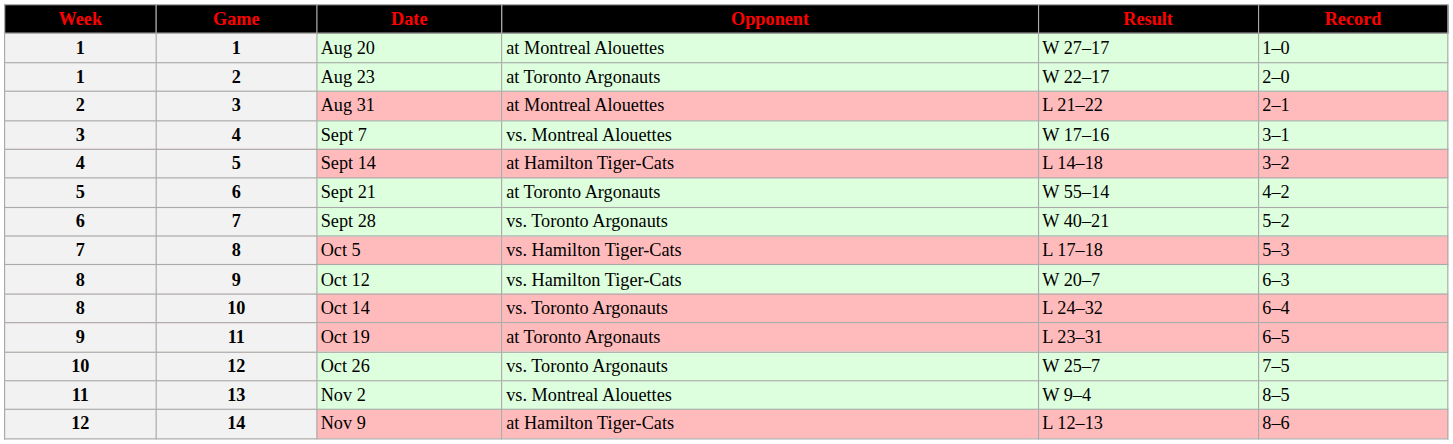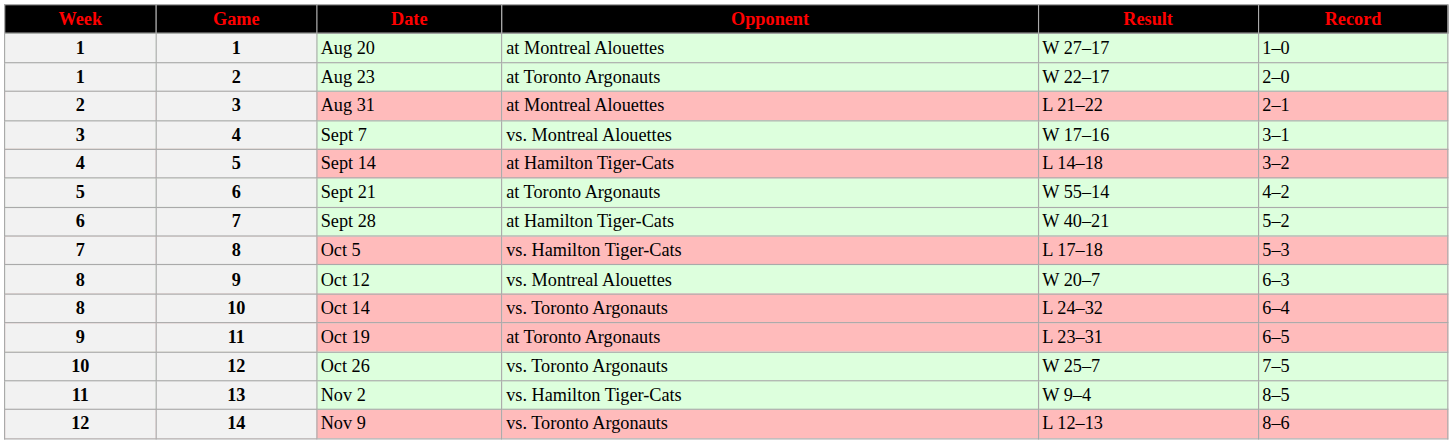Sept 28 | Opponent: vs. Toronto Argonauts -> at Hamilton Tiger-Cats
Oct 12 | Opponent: vs. Hamilton Tiger-Cats -> vs. Montreal Alouettes
Nov 2 | Opponent: vs. Montreal Alouettes -> vs. Hamilton Tiger-Cats
Nov 9 | Opponent: at Hamilton Tiger-Cats -> vs. Toronto Argonauts
